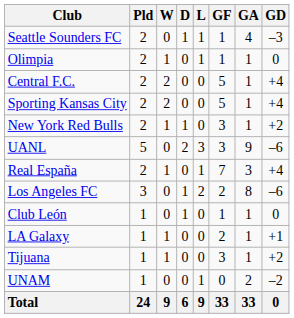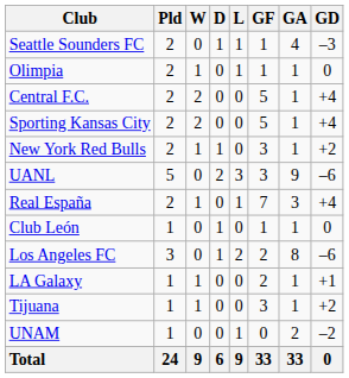rows swapped: Los Angeles FC <-> Club León
